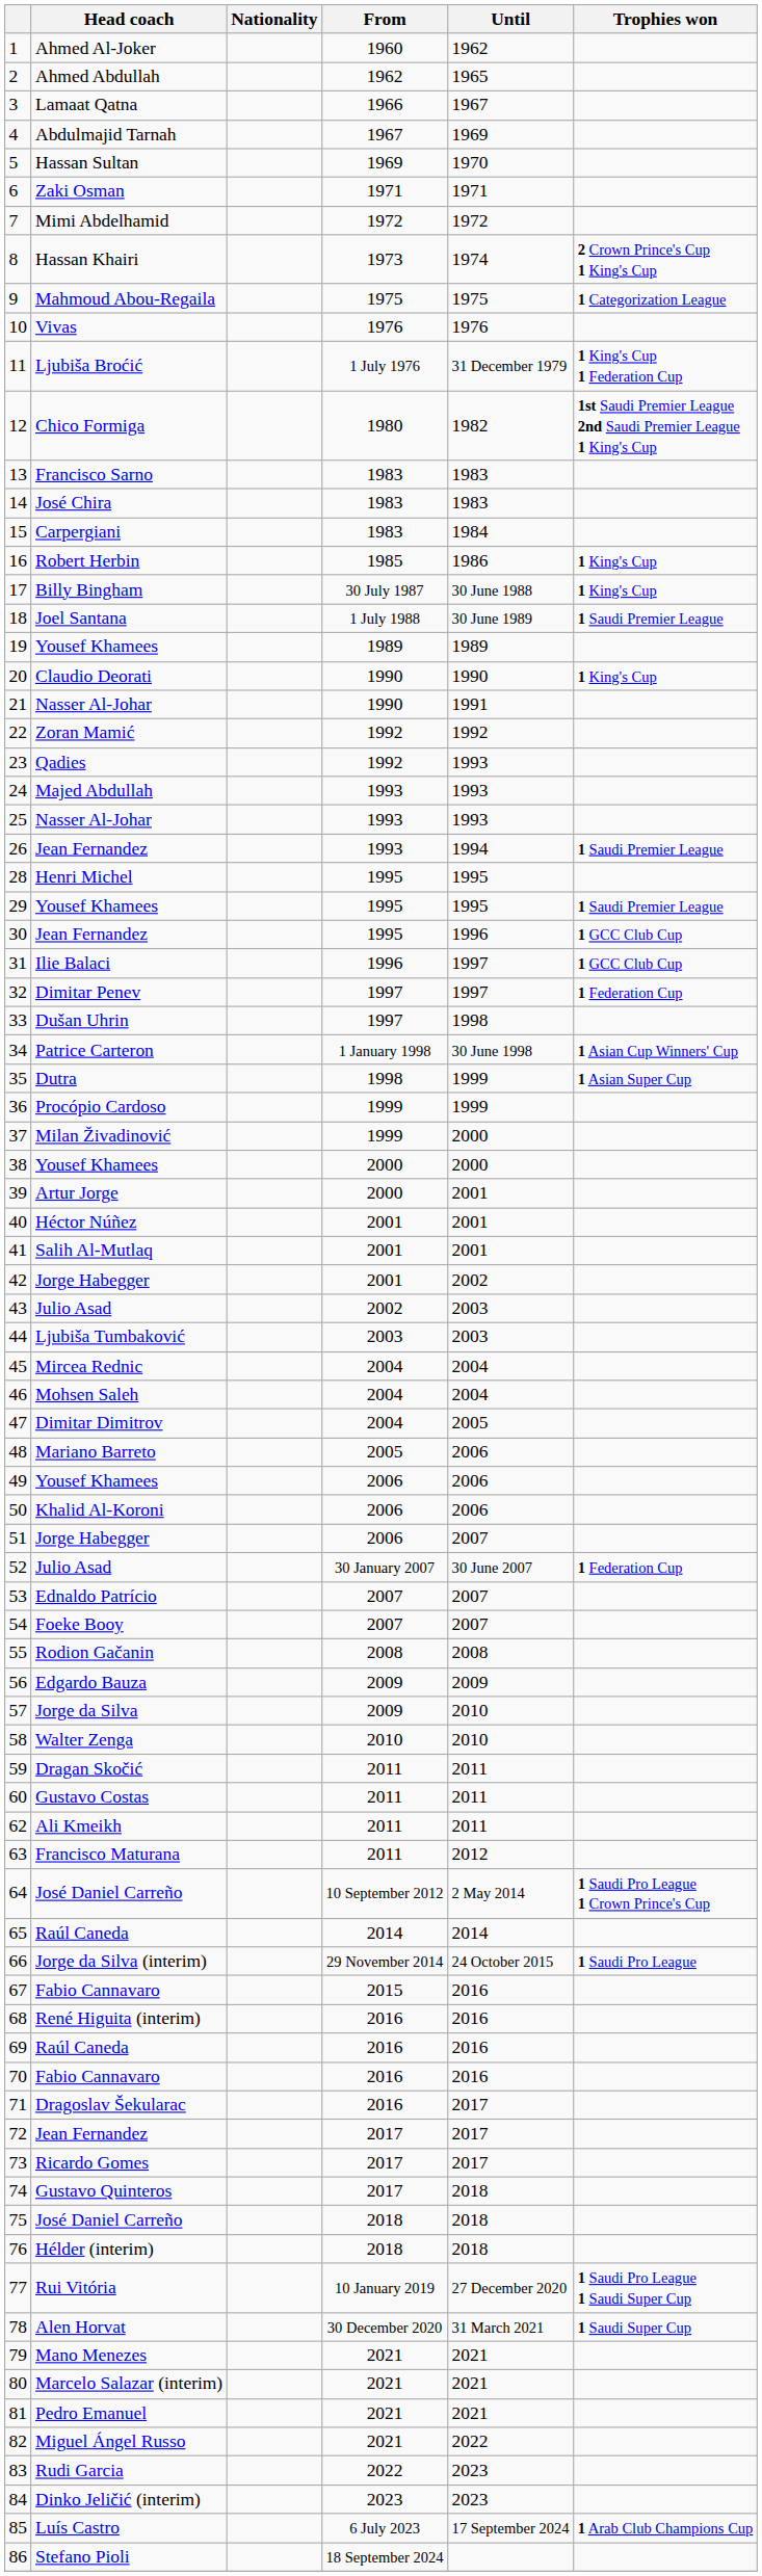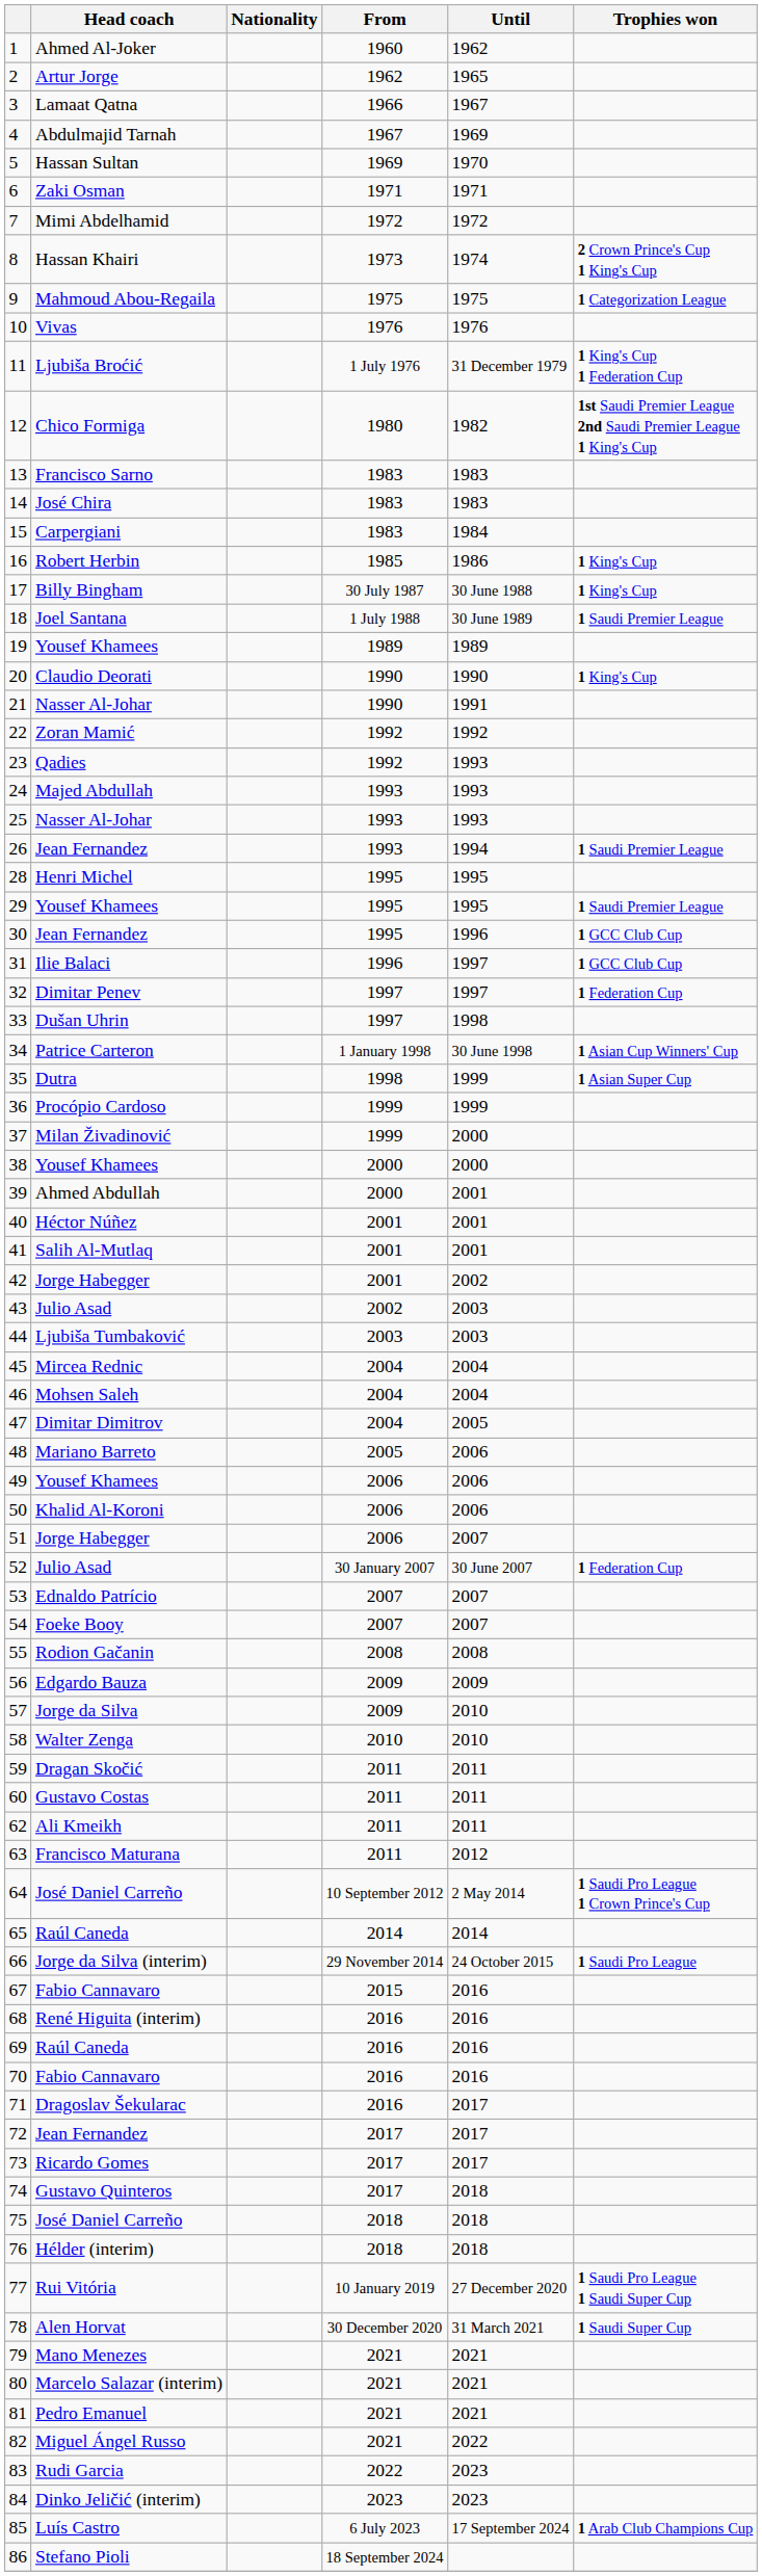2 | Head coach: Ahmed Abdullah -> Artur Jorge
39 | Head coach: Artur Jorge -> Ahmed Abdullah
